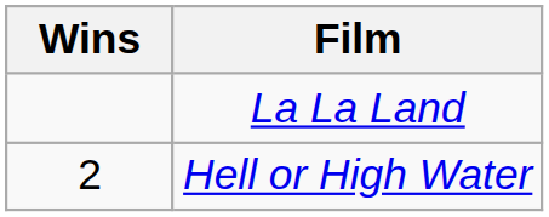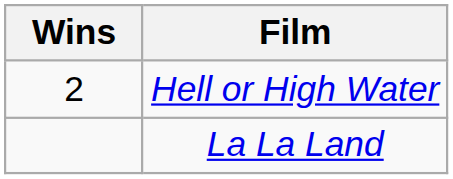rows swapped: La La Land <-> Hell or High Water
